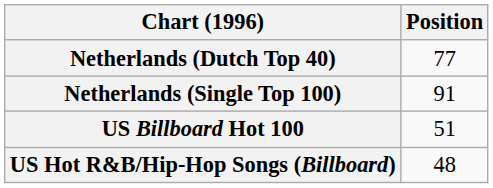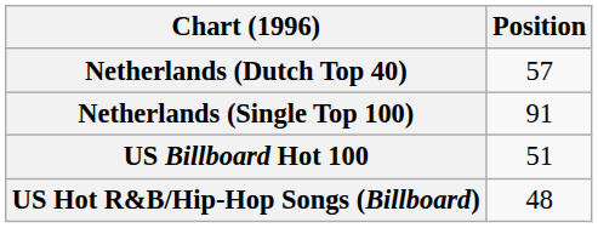Netherlands (Dutch Top 40) | Position: 77 -> 57
